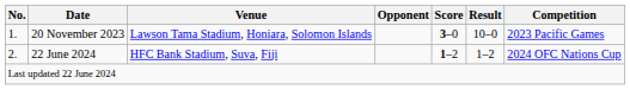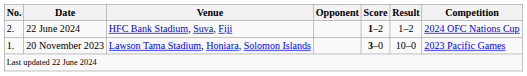rows swapped: 20 November 2023 <-> 22 June 2024
